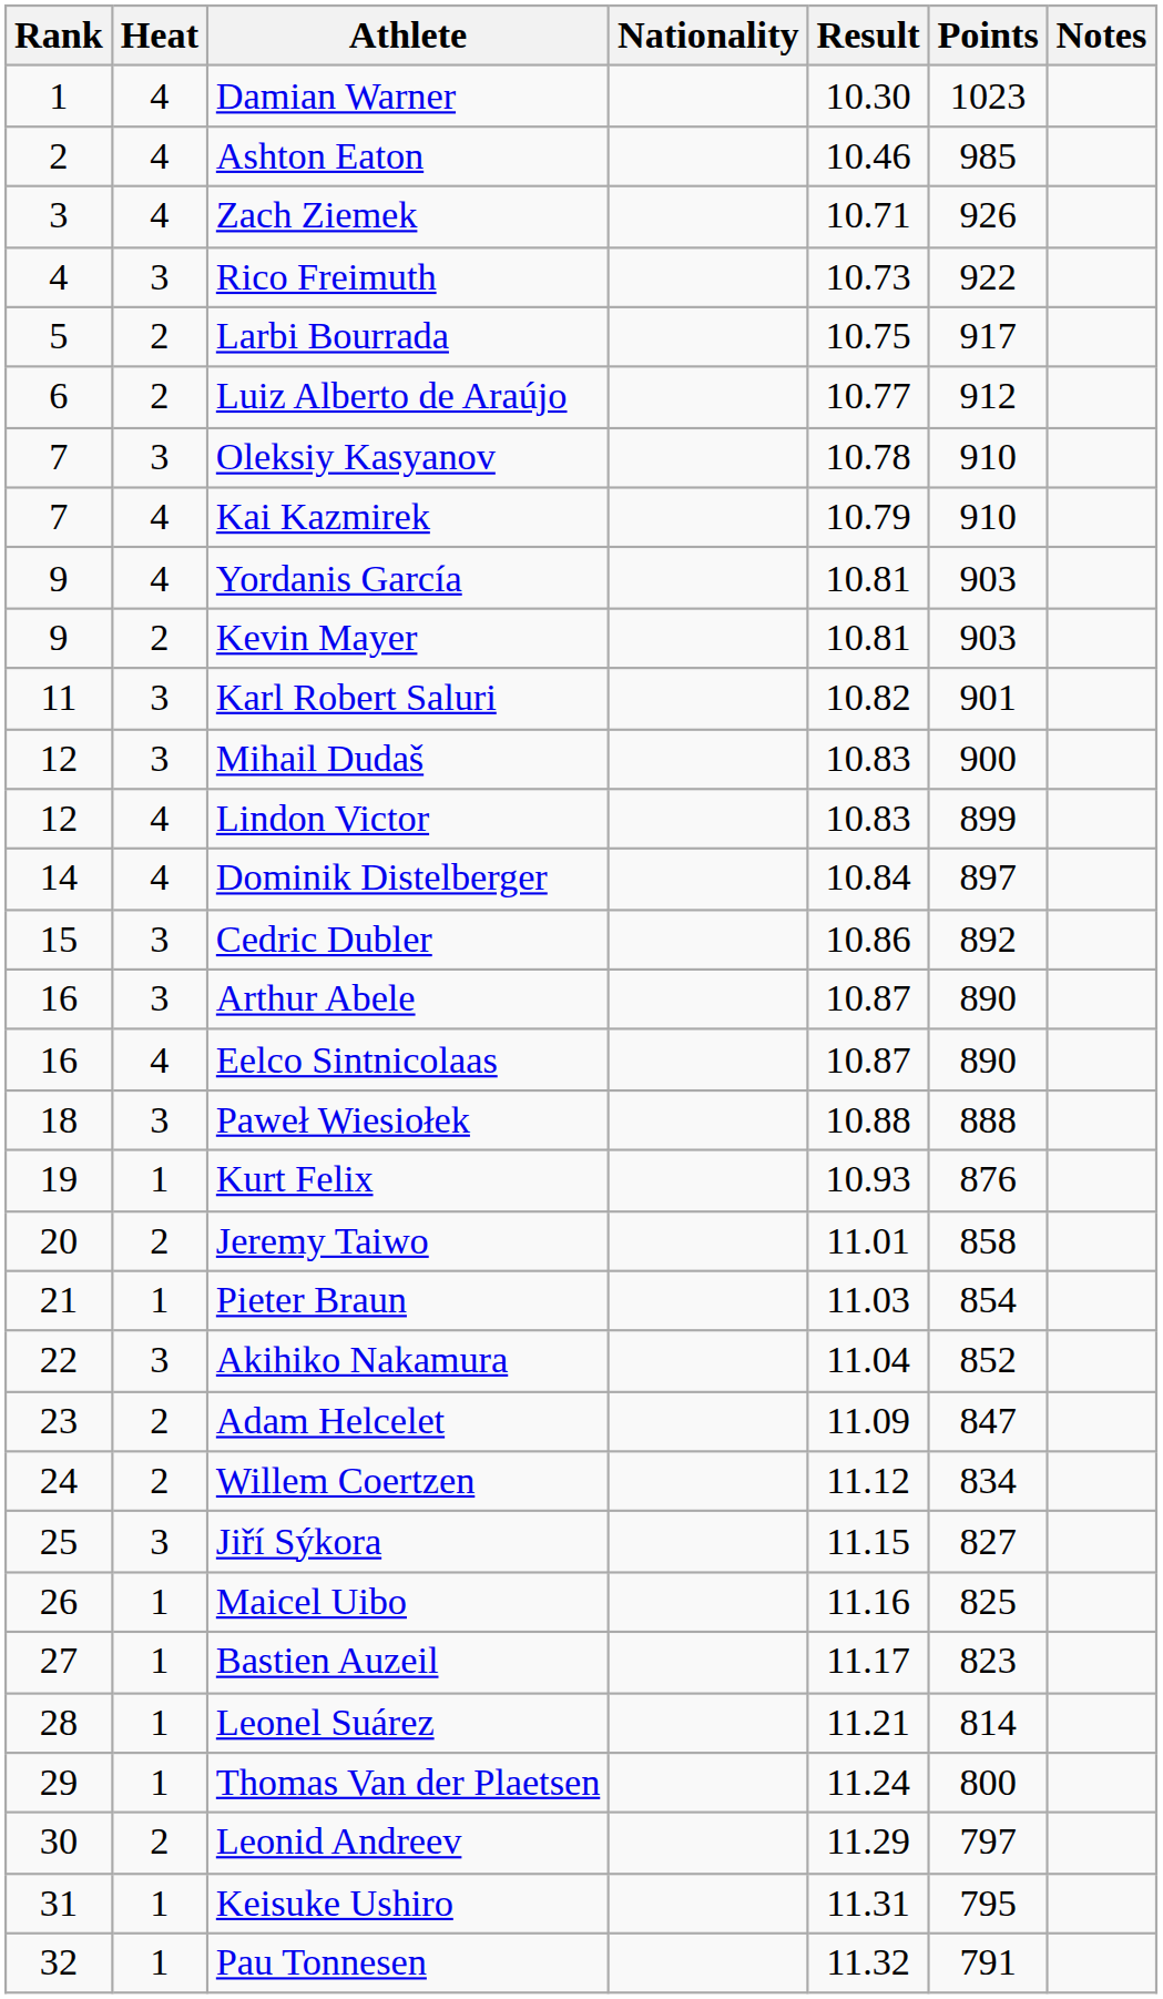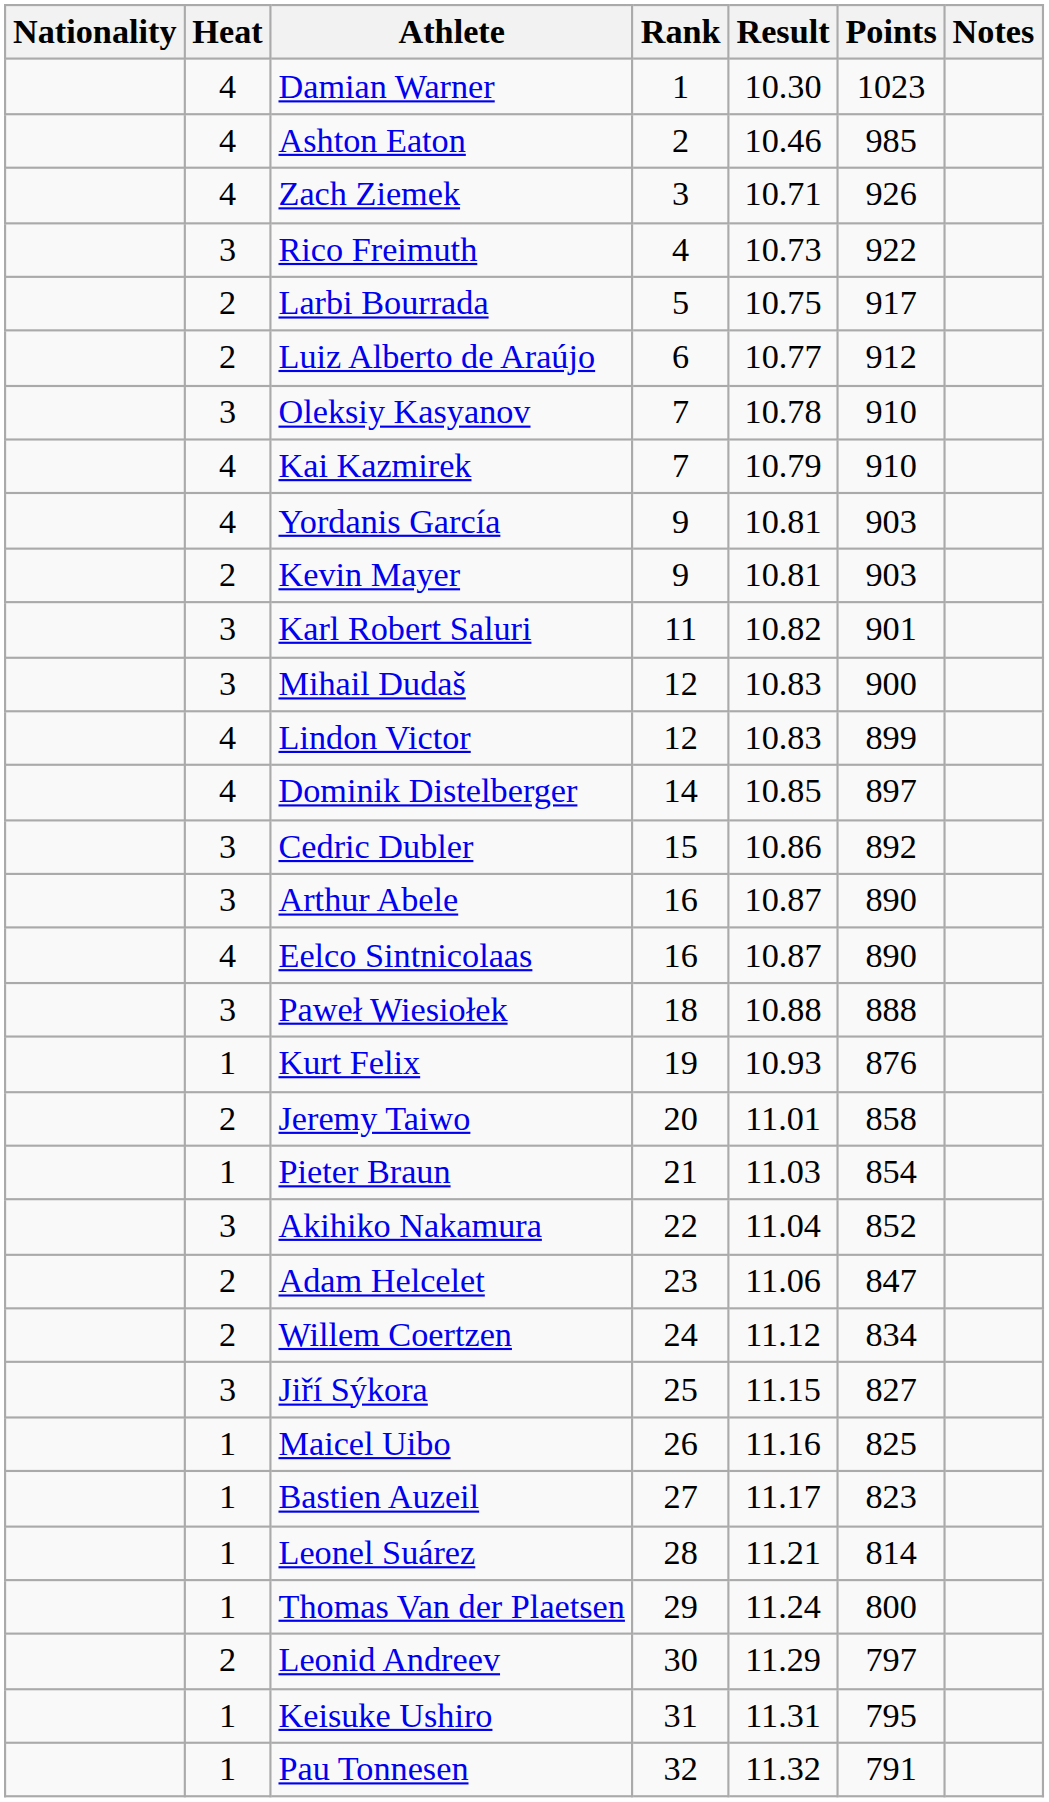columns swapped: Rank <-> Nationality
Dominik Distelberger | Result: 10.84 -> 10.85
Adam Helcelet | Result: 11.09 -> 11.06
